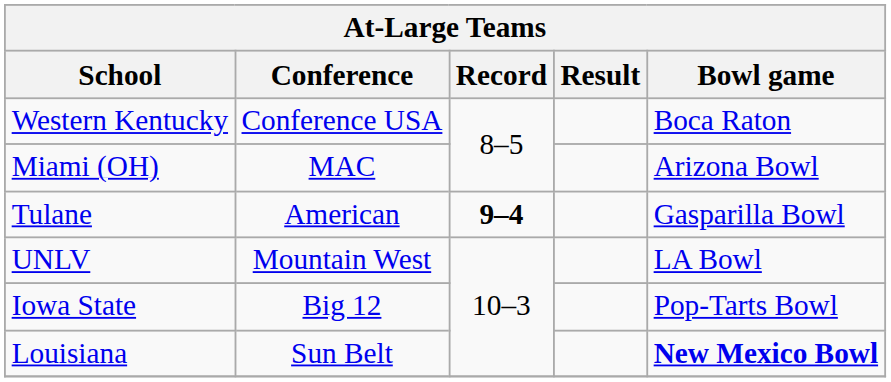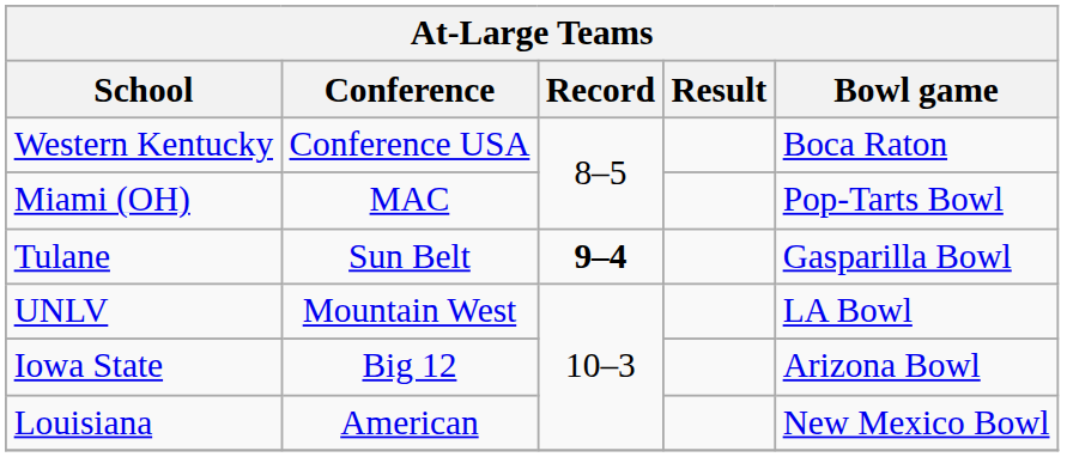Miami (OH) | Bowl game: Arizona Bowl -> Pop-Tarts Bowl
Tulane | Conference: American -> Sun Belt
Iowa State | Bowl game: Pop-Tarts Bowl -> Arizona Bowl
Louisiana | Conference: Sun Belt -> American
Louisiana | Bowl game: bold -> normal
